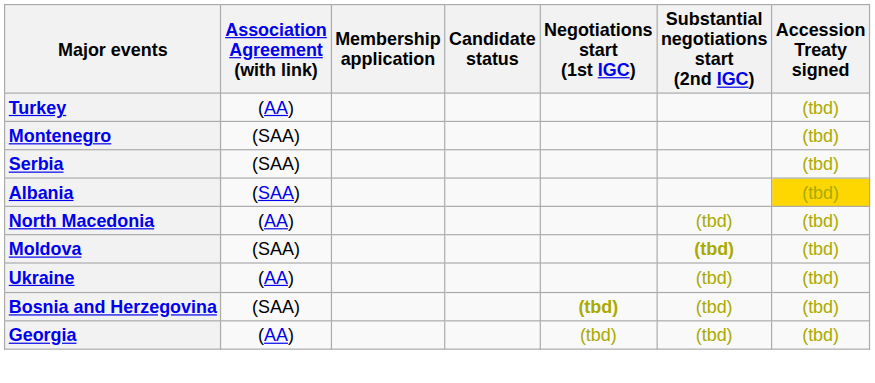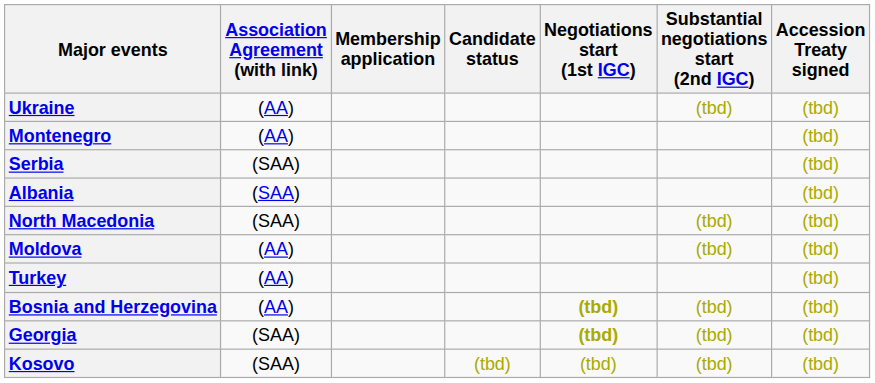rows swapped: Turkey <-> Ukraine
Montenegro | Association Agreement (with link): (SAA) -> (AA)
Albania | Accession Treaty signed: gold background -> no background
North Macedonia | Association Agreement (with link): (AA) -> (SAA)
Moldova | Association Agreement (with link): (SAA) -> (AA)
Moldova | Substantial negotiations start (2nd IGC): bold -> normal
Bosnia and Herzegovina | Association Agreement (with link): (SAA) -> (AA)
Georgia | Association Agreement (with link): (AA) -> (SAA)
Georgia | Negotiations start (1st IGC): normal -> bold
+ row: Kosovo | (SAA) | (tbd) | (tbd) | (tbd) | (tbd)
